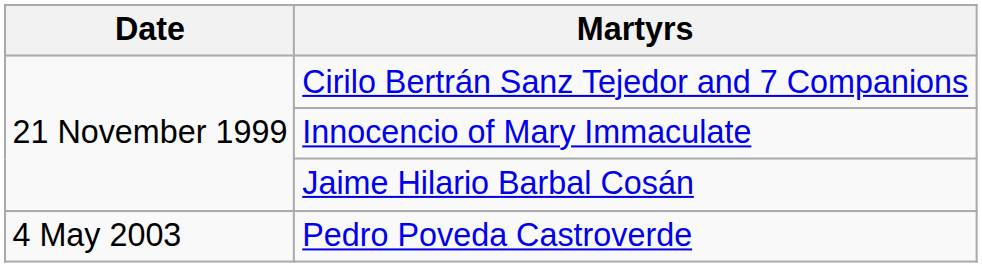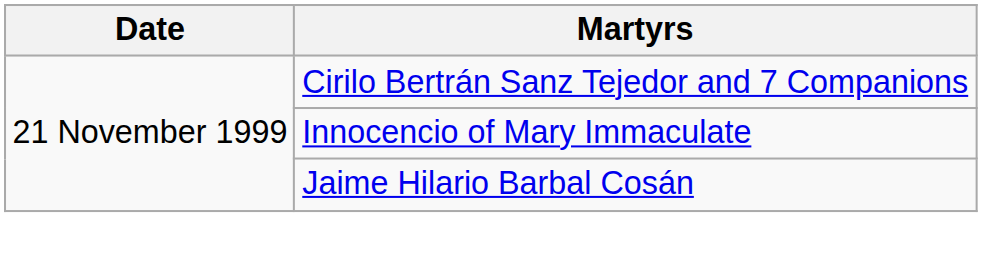- row: 4 May 2003 | Pedro Poveda Castroverde
